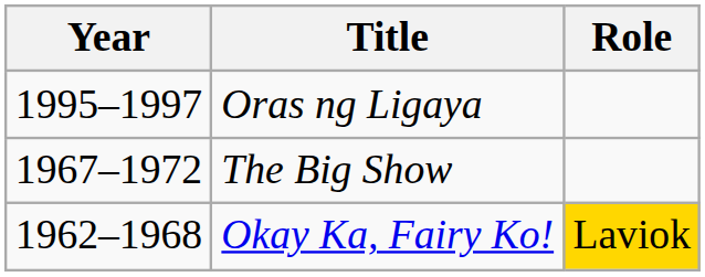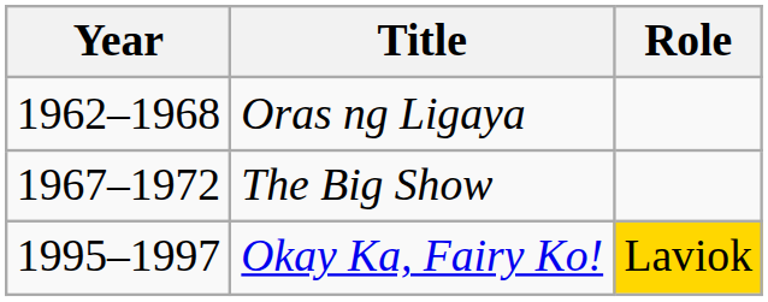Oras ng Ligaya | Year: 1995–1997 -> 1962–1968
Okay Ka, Fairy Ko! | Year: 1962–1968 -> 1995–1997
